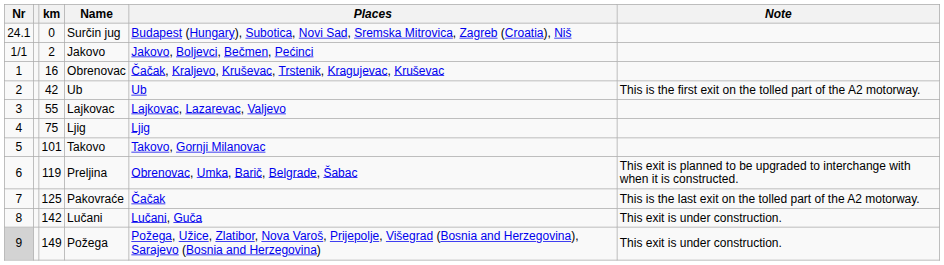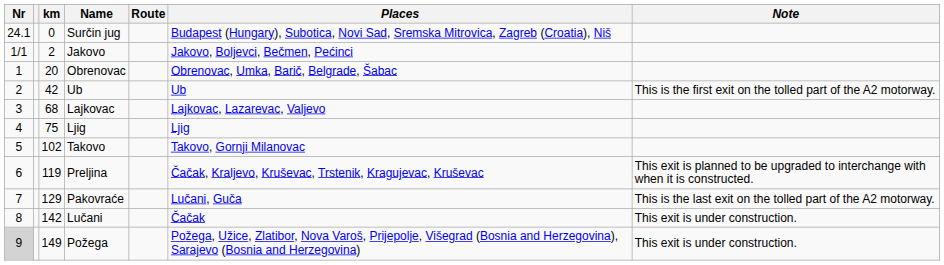+ column: Route
Obrenovac | km: 16 -> 20
Obrenovac | Places: Čačak, Kraljevo, Kruševac, Trstenik, Kragujevac, Kruševac -> Obrenovac, Umka, Barič, Belgrade, Šabac
Lajkovac | km: 55 -> 68
Takovo | km: 101 -> 102
Preljina | Places: Obrenovac, Umka, Barič, Belgrade, Šabac -> Čačak, Kraljevo, Kruševac, Trstenik, Kragujevac, Kruševac
Pakovraće | km: 125 -> 129
Pakovraće | Places: Čačak -> Lučani, Guča
Lučani | Places: Lučani, Guča -> Čačak
